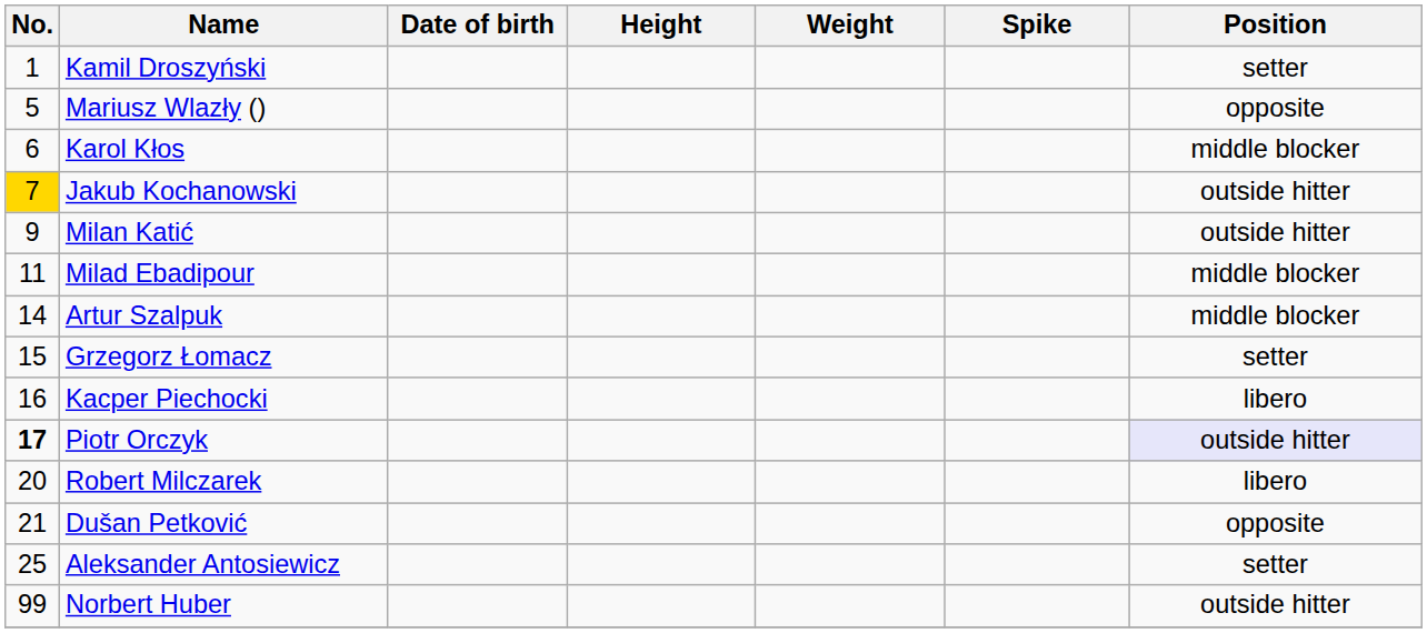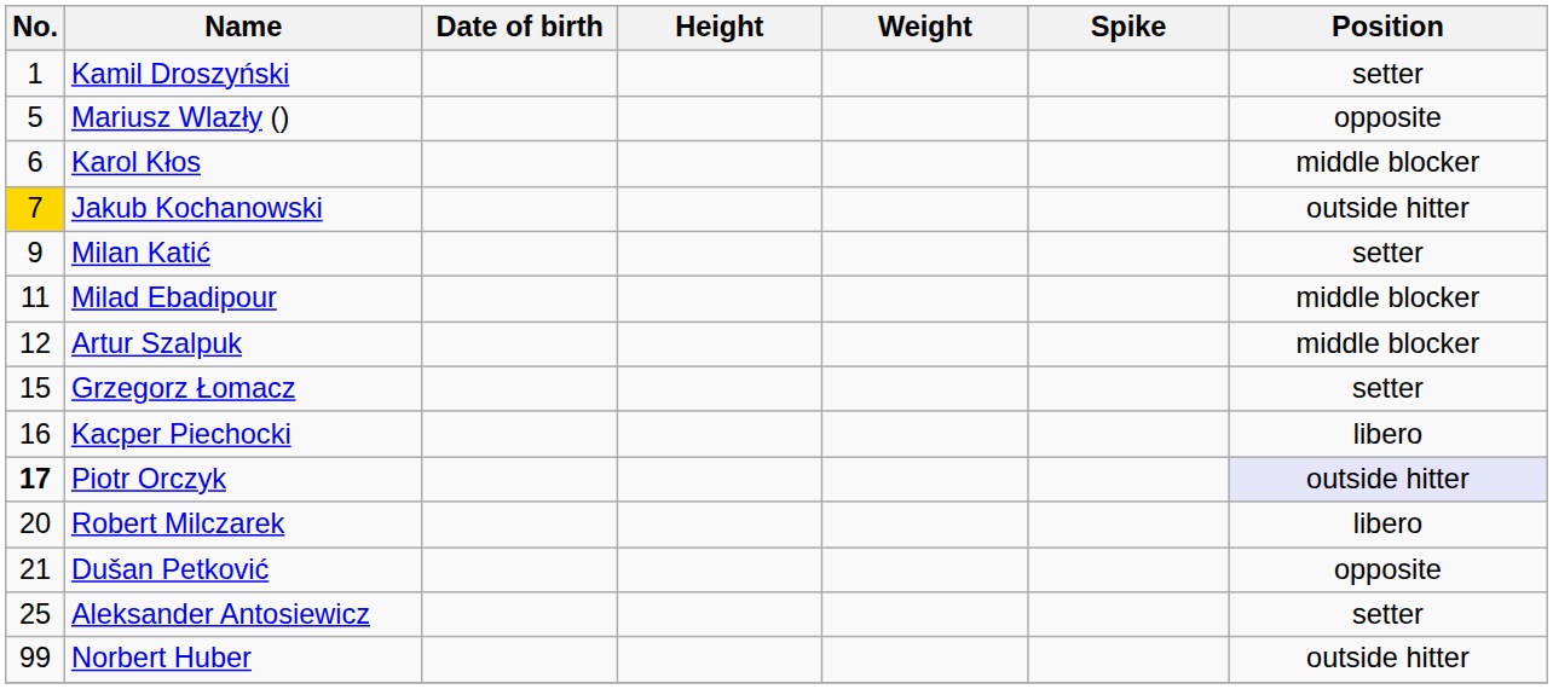Milan Katić | Position: outside hitter -> setter
Artur Szalpuk | No.: 14 -> 12
